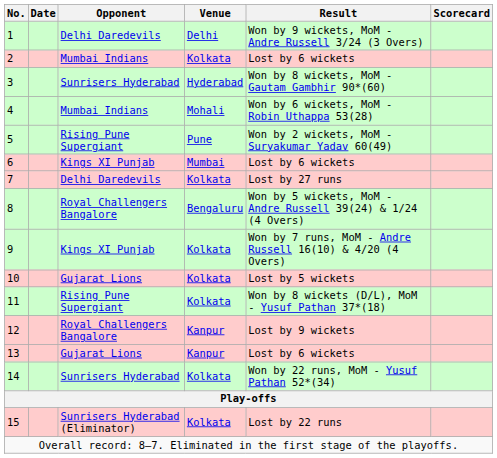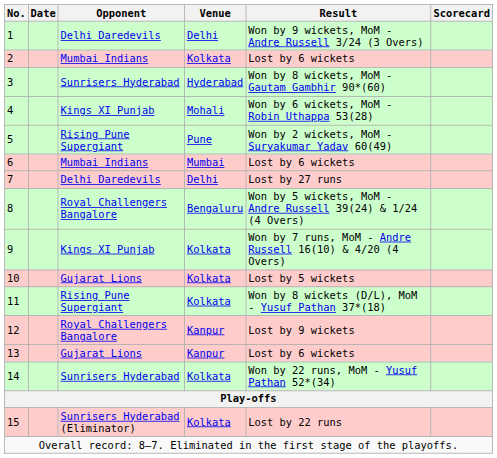4 | Opponent: Mumbai Indians -> Kings XI Punjab
6 | Opponent: Kings XI Punjab -> Mumbai Indians
7 | Venue: Kolkata -> Delhi
